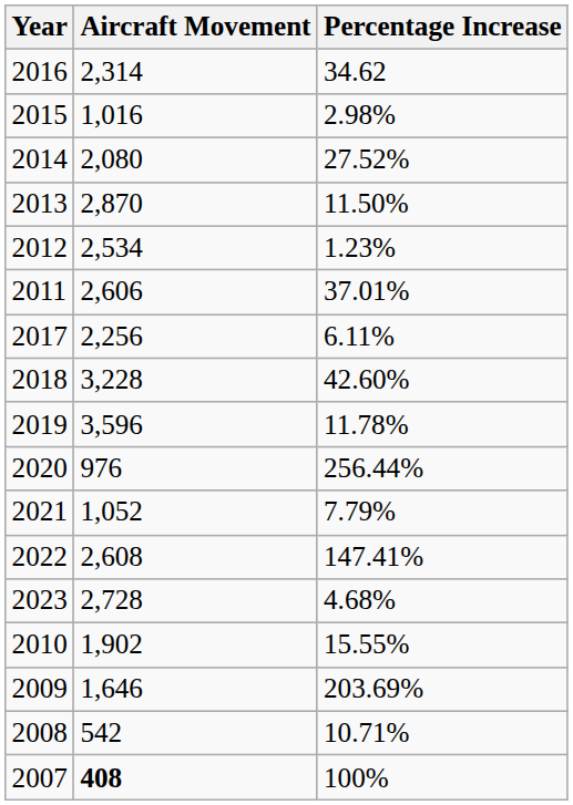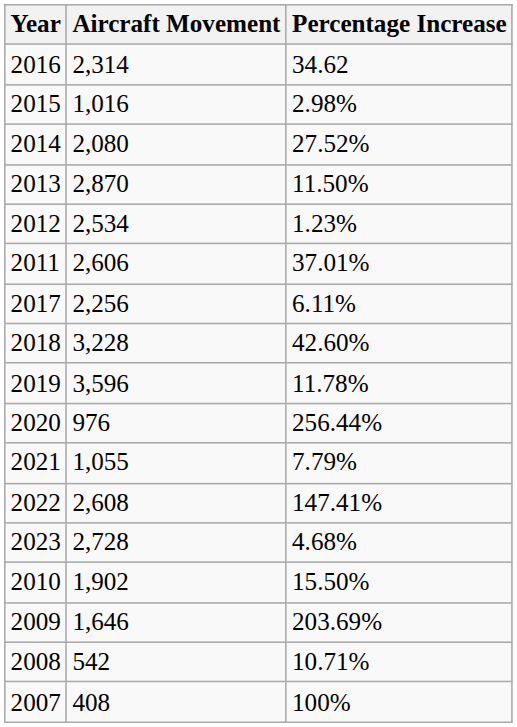2021 | Aircraft Movement: 1,052 -> 1,055
2010 | Percentage Increase: 15.55% -> 15.50%
2007 | Aircraft Movement: bold -> normal
